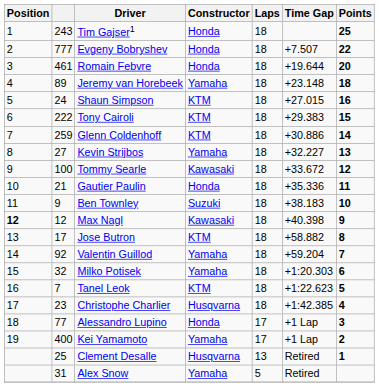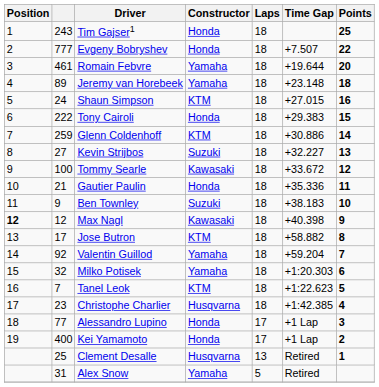Romain Febvre | Constructor: Honda -> Yamaha
Tony Cairoli | Constructor: KTM -> Honda
Kevin Strijbos | Constructor: Yamaha -> Suzuki
Kei Yamamoto | Constructor: Yamaha -> Honda
